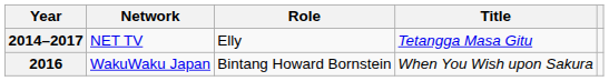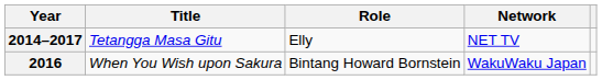columns swapped: Title <-> Network
